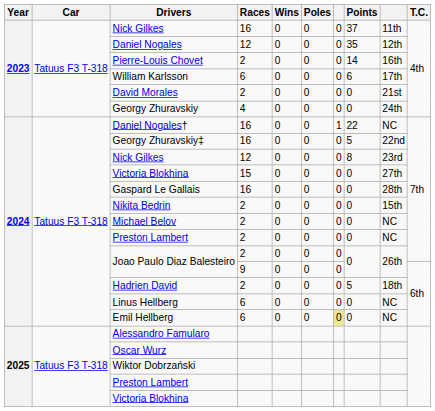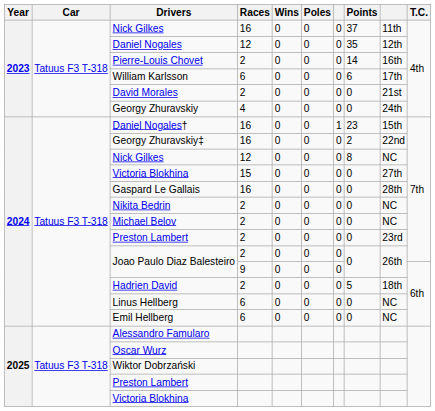Daniel Nogales† | Points: 22 -> 23
Daniel Nogales† | column 9: NC -> 15th
Georgy Zhuravskiy‡ | Points: 5 -> 2
Nick Gilkes / 12 | column 9: 23rd -> NC
Nikita Bedrin | column 9: 15th -> NC
Preston Lambert / 2 | column 9: NC -> 23rd
Emil Hellberg | column 7: khaki background -> no background
